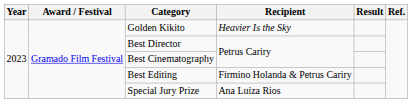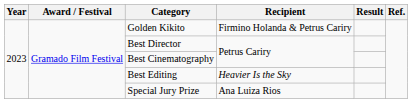Golden Kikito | Recipient: Heavier Is the Sky -> Firmino Holanda & Petrus Cariry
Best Editing | Recipient: Firmino Holanda & Petrus Cariry -> Heavier Is the Sky
